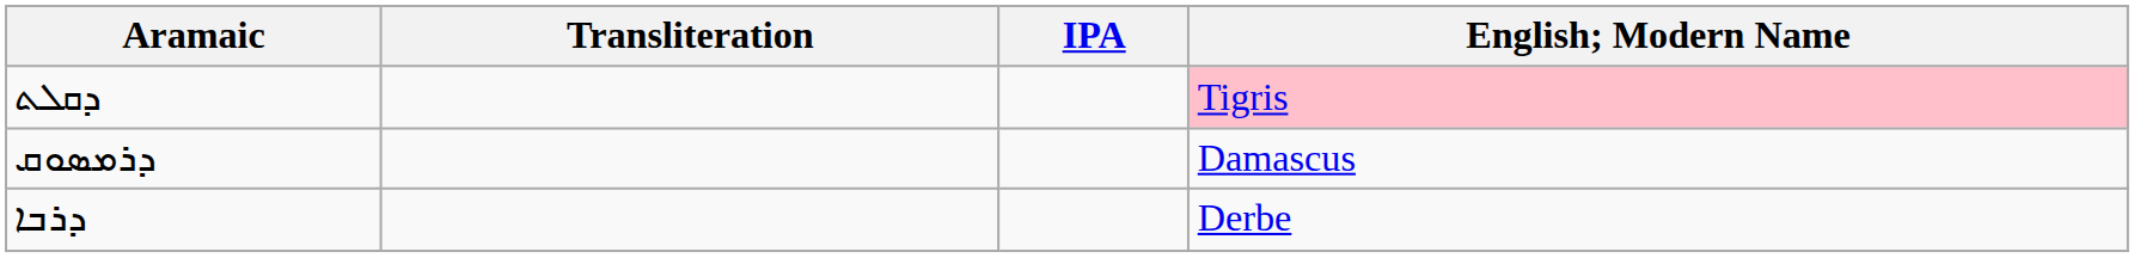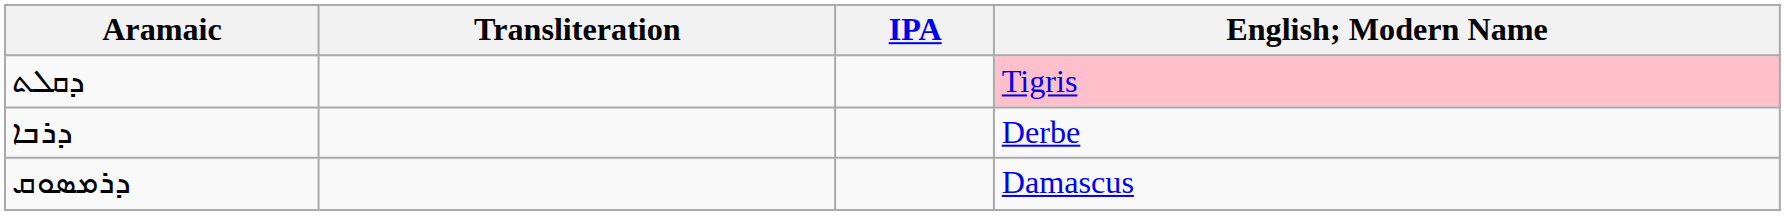rows swapped: ܕܪܒܐ <-> ܕܪܡܣܘܩ
